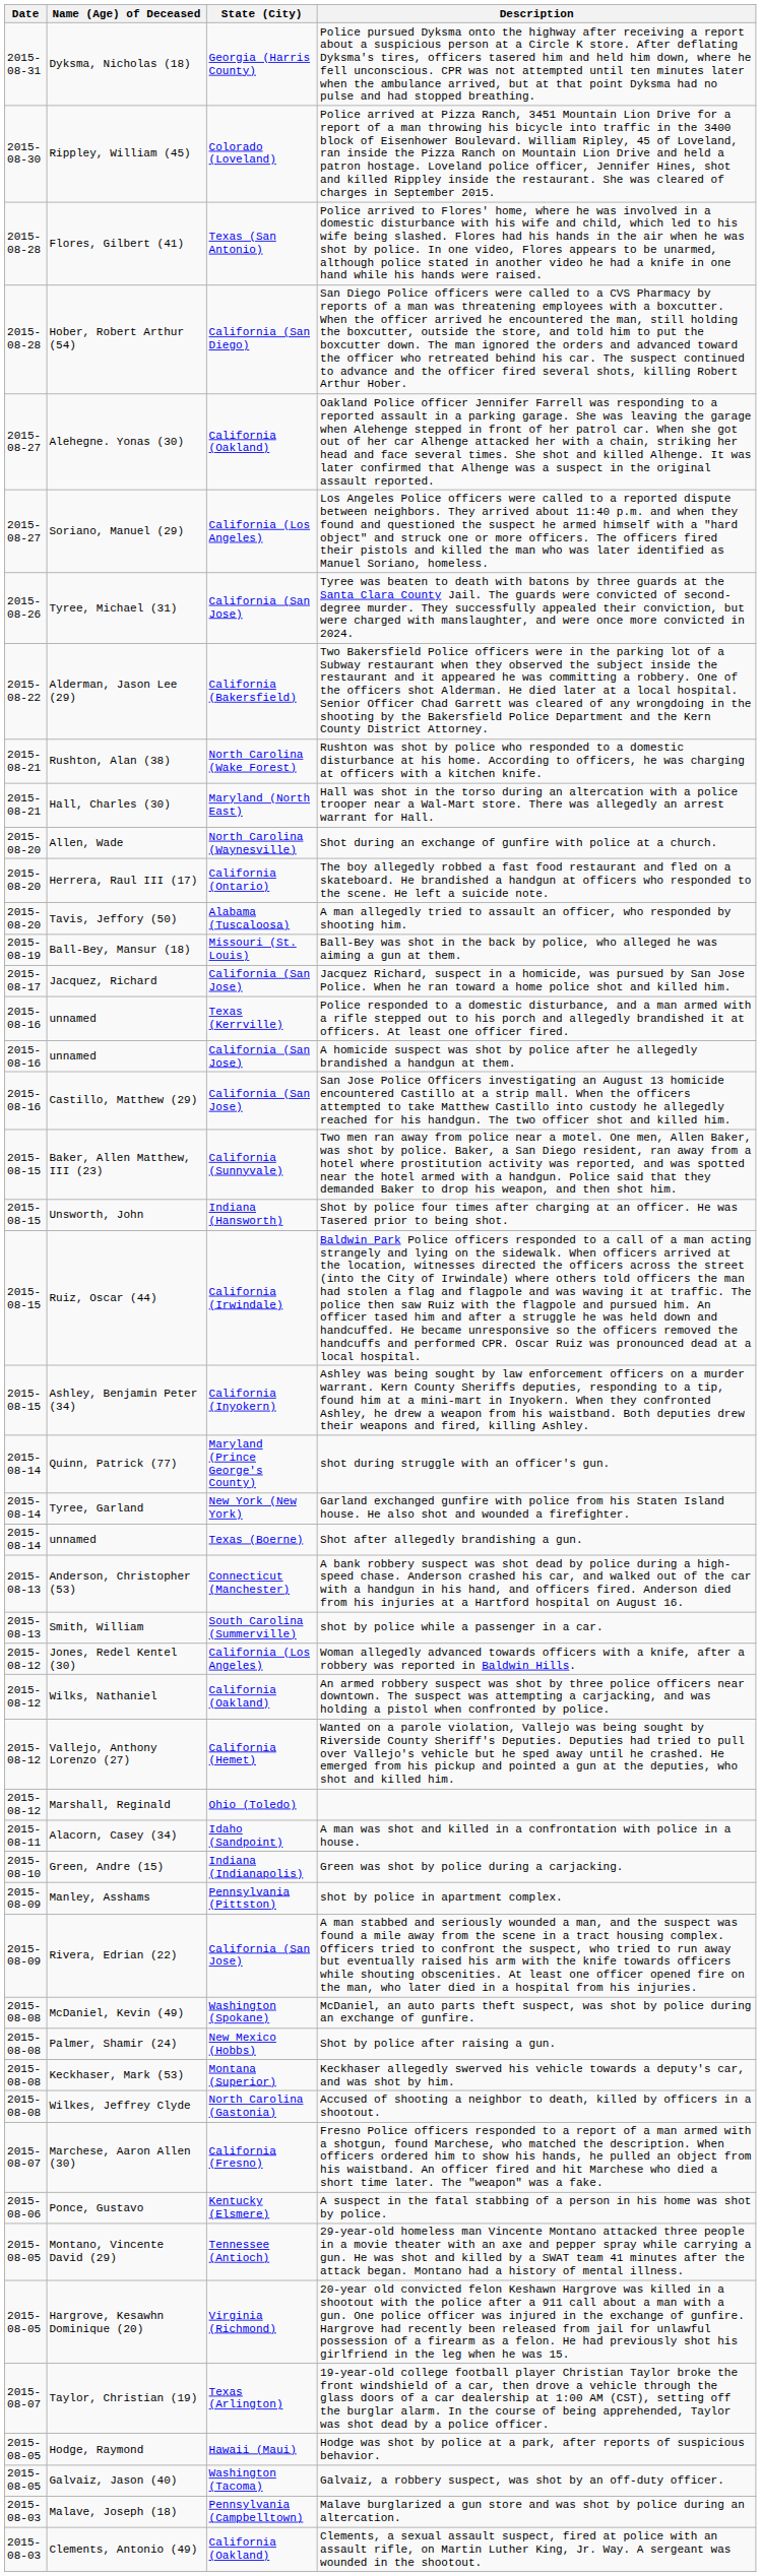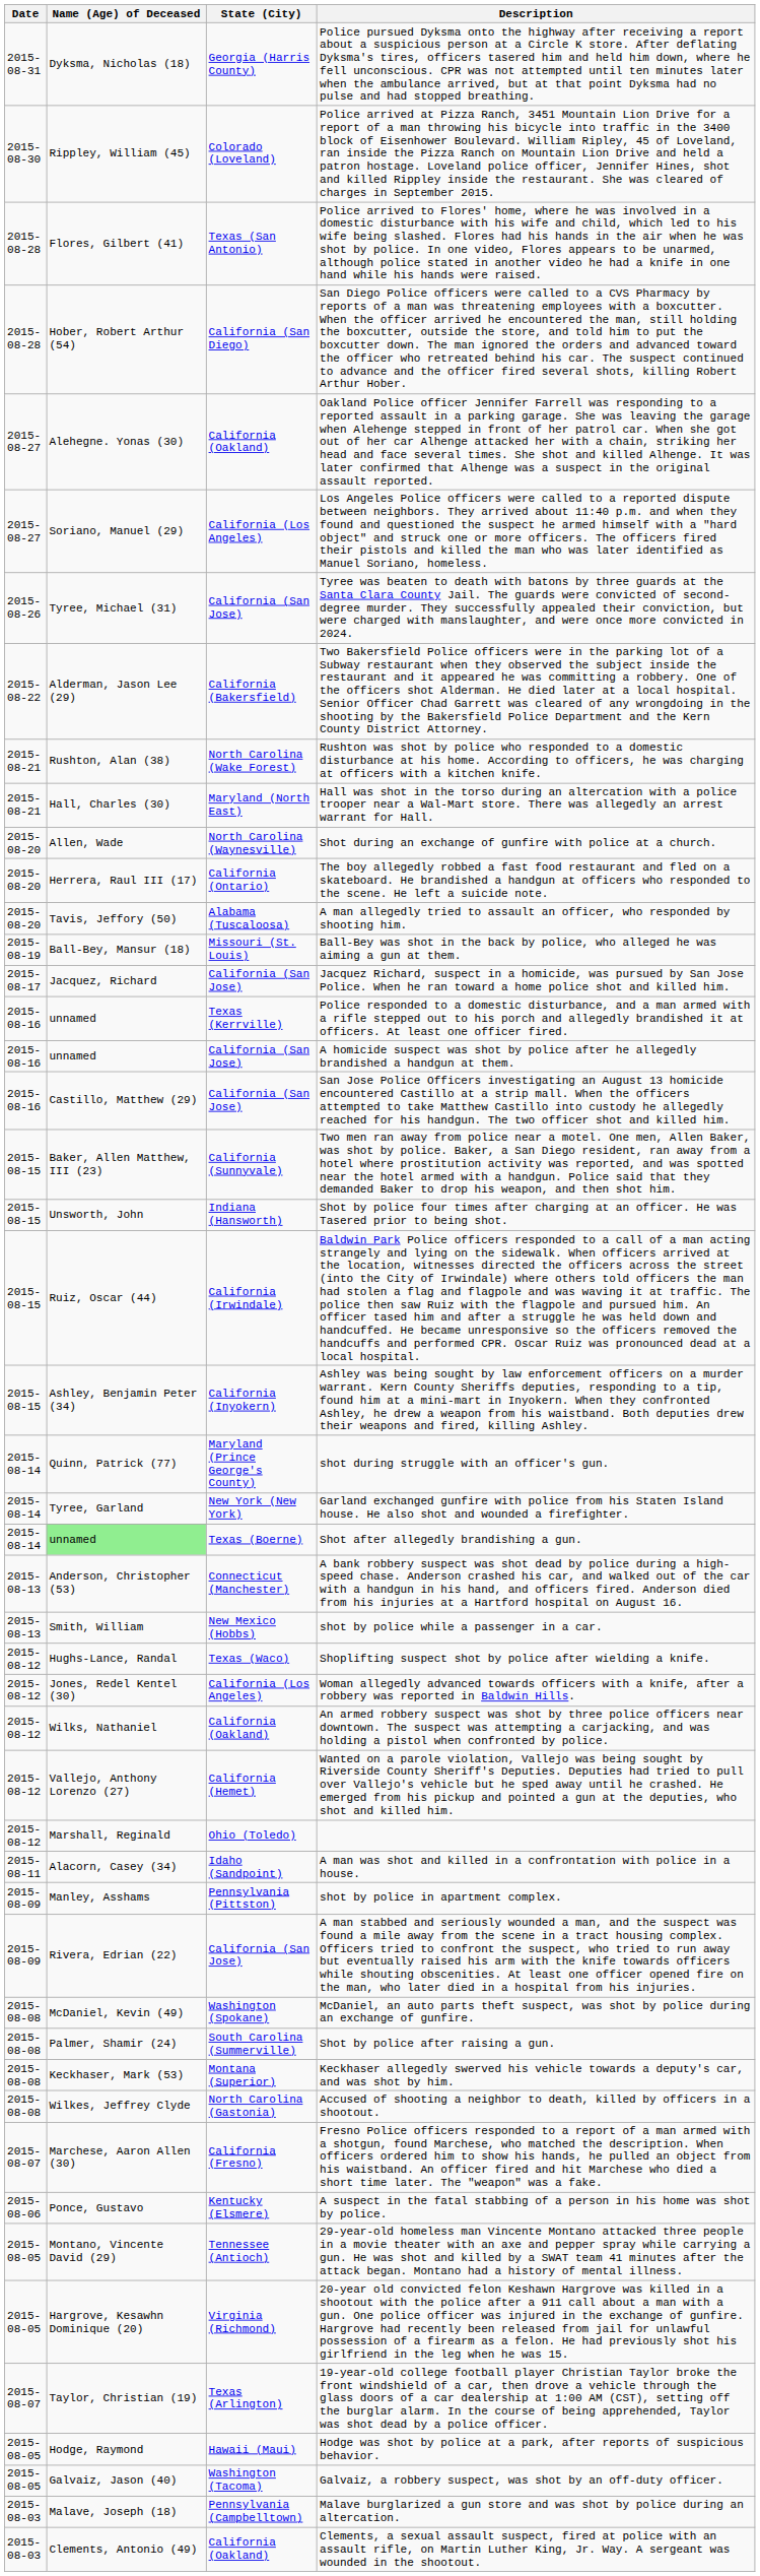Shot after allegedly brandishing a gun. | Name (Age) of Deceased: no background -> lightgreen background
shot by police while a passenger in a car. | State (City): South Carolina (Summerville) -> New Mexico (Hobbs)
+ row: 2015-08-12 | Hughs-Lance, Randal | Texas (Waco) | Shoplifting suspect shot by police after wielding a knife.
- row: 2015-08-10 | Green, Andre (15) | Indiana (Indianapolis) | Green was shot by police during a carjacking.
Shot by police after raising a gun. | State (City): New Mexico (Hobbs) -> South Carolina (Summerville)
